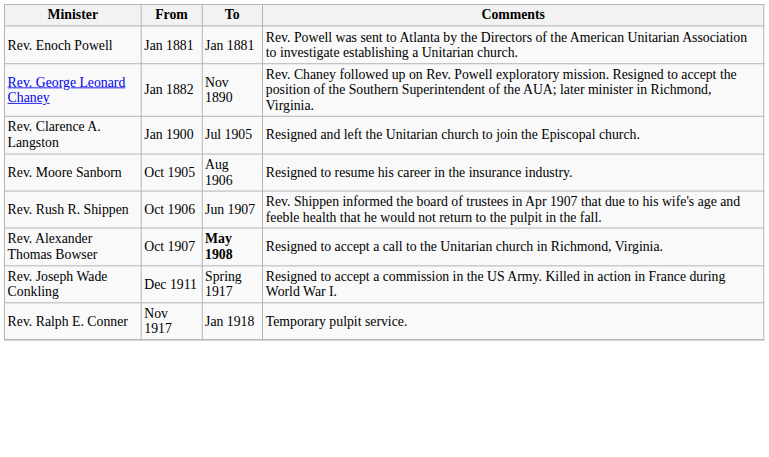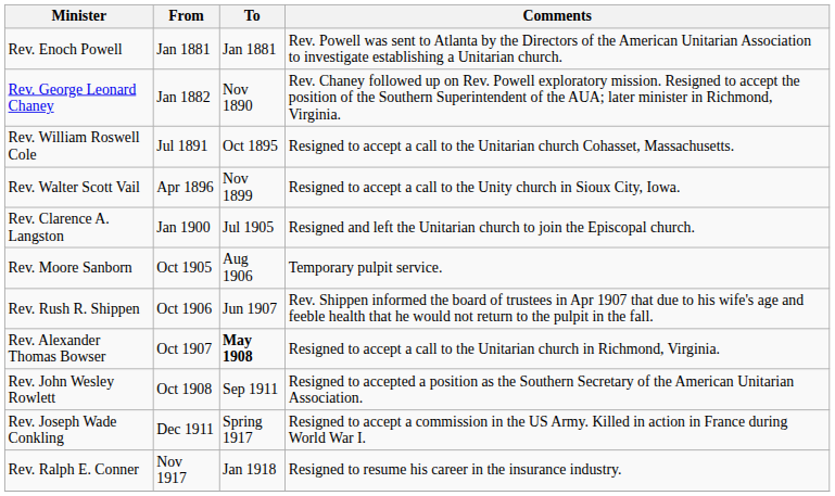+ row: Rev. William Roswell Cole | Jul 1891 | Oct 1895 | Resigned to accept a call to the Unitarian church Cohasset, Massachusetts.
+ row: Rev. Walter Scott Vail | Apr 1896 | Nov 1899 | Resigned to accept a call to the Unity church in Sioux City, Iowa.
Rev. Moore Sanborn | Comments: Resigned to resume his career in the insurance industry. -> Temporary pulpit service.
+ row: Rev. John Wesley Rowlett | Oct 1908 | Sep 1911 | Resigned to accepted a position as the Southern Secretary of the American Unitarian Association.
Rev. Ralph E. Conner | Comments: Temporary pulpit service. -> Resigned to resume his career in the insurance industry.
